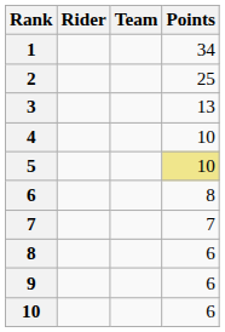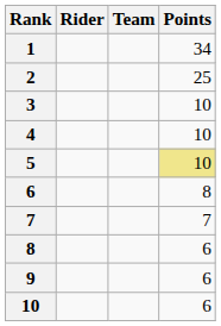3 | Points: 13 -> 10
